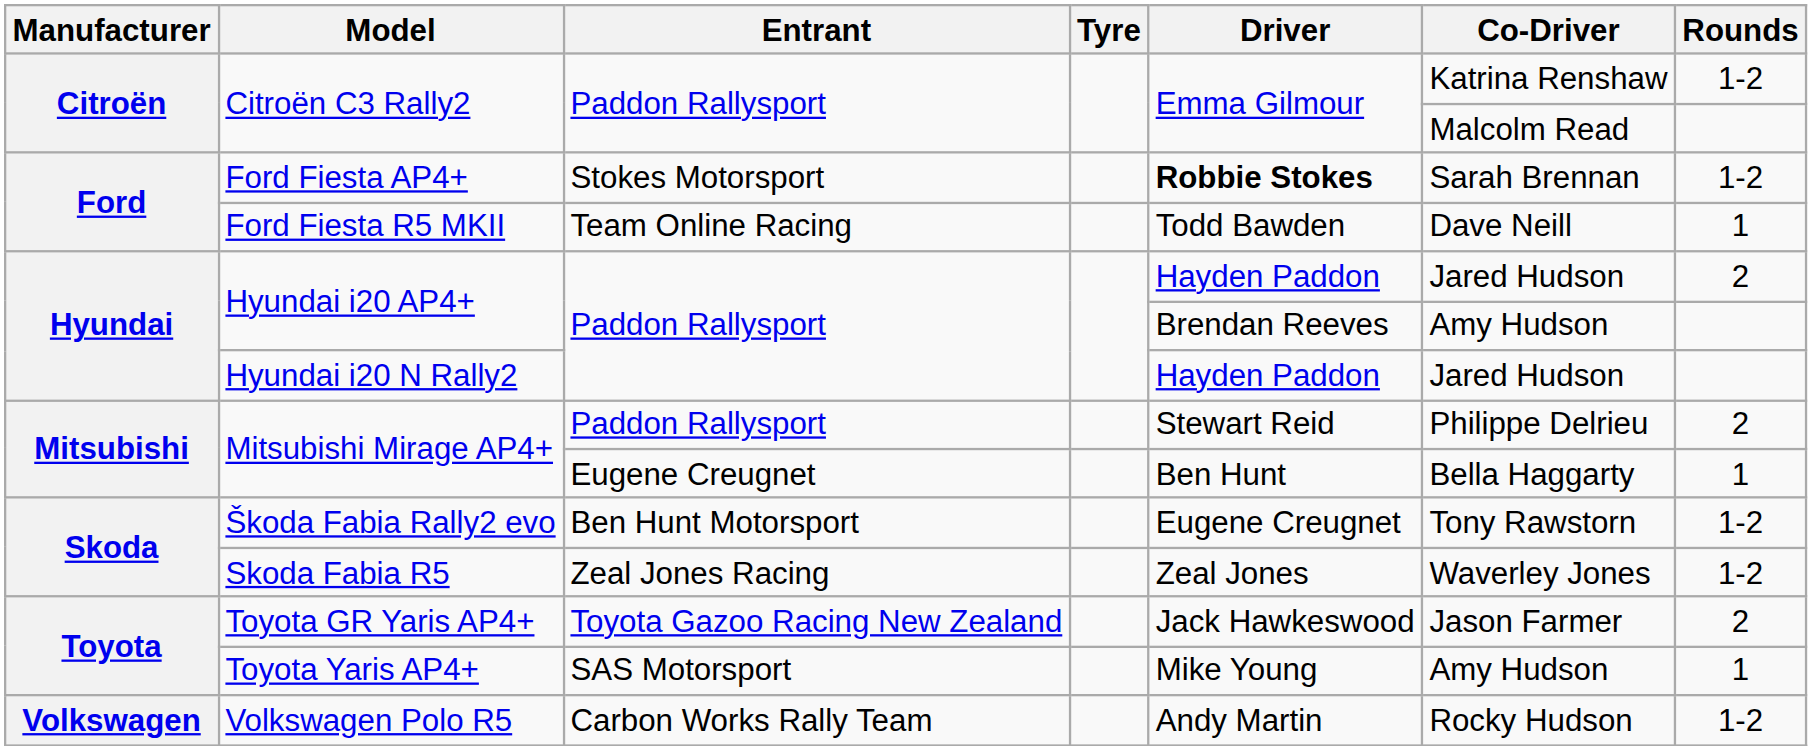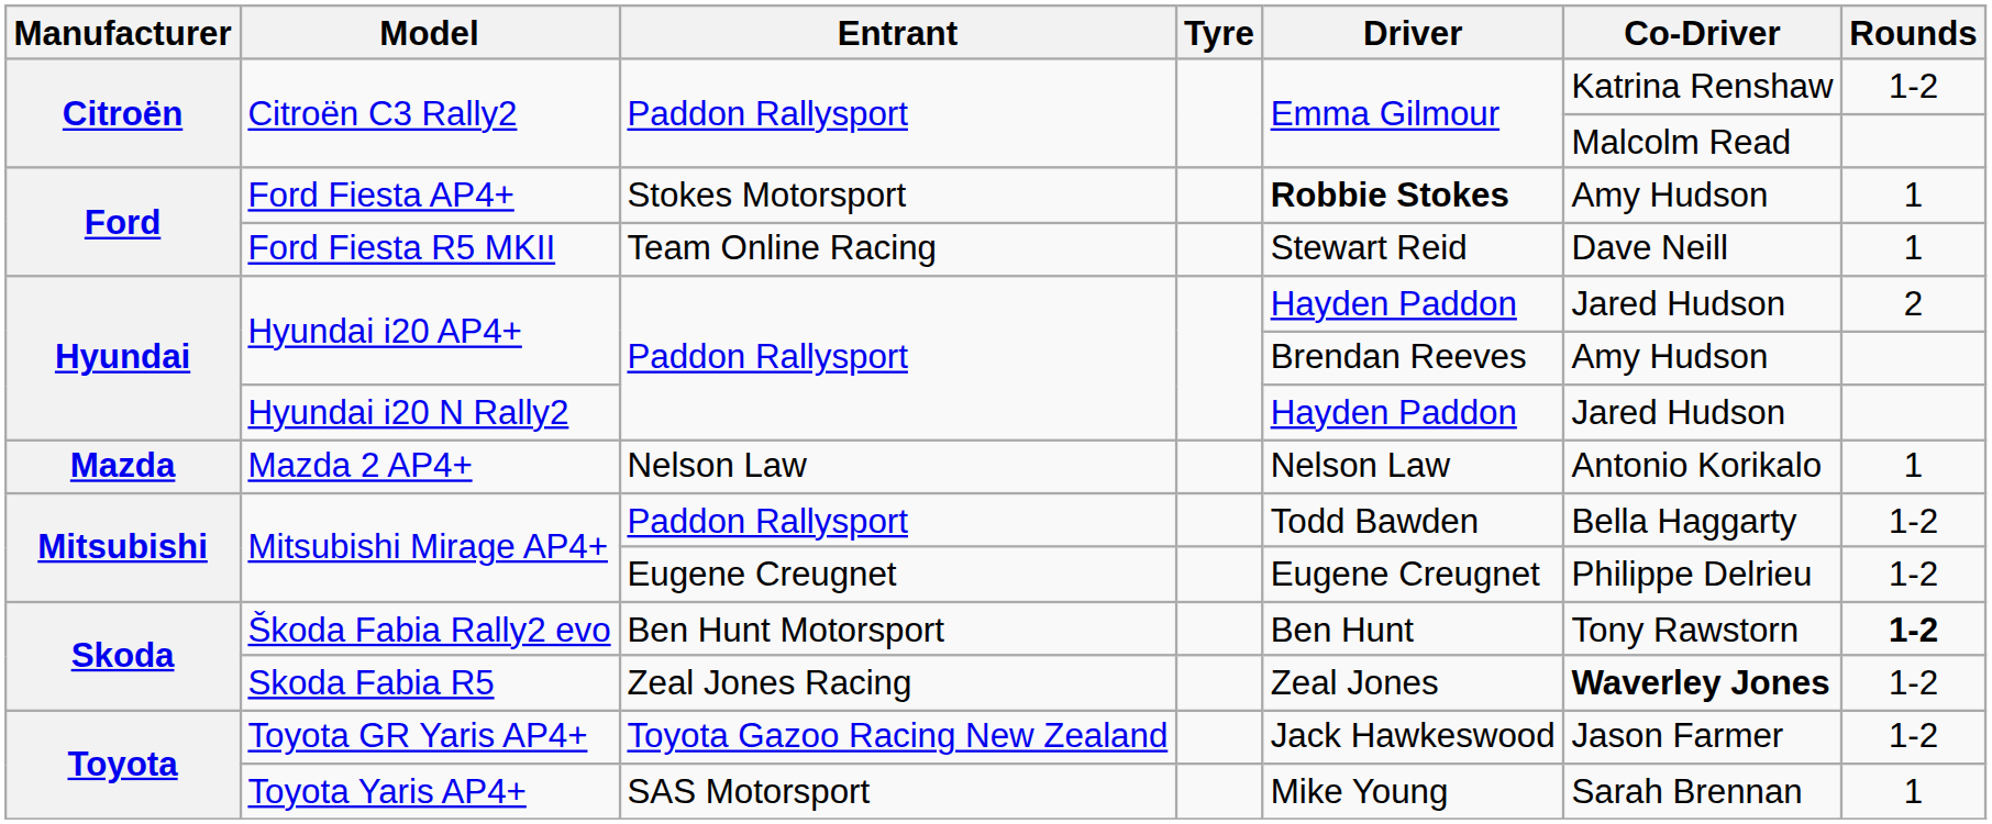Ford Fiesta AP4+ | Co-Driver: Sarah Brennan -> Amy Hudson
Ford Fiesta AP4+ | Rounds: 1-2 -> 1
Ford Fiesta R5 MKII | Driver: Todd Bawden -> Stewart Reid
+ row: Mazda | Mazda 2 AP4+ | Nelson Law | Nelson Law | Antonio Korikalo | 1
Mitsubishi Mirage AP4+ / Paddon Rallysport | Driver: Stewart Reid -> Todd Bawden
Mitsubishi Mirage AP4+ / Paddon Rallysport | Co-Driver: Philippe Delrieu -> Bella Haggarty
Mitsubishi Mirage AP4+ / Paddon Rallysport | Rounds: 2 -> 1-2
Mitsubishi Mirage AP4+ / Eugene Creugnet | Driver: Ben Hunt -> Eugene Creugnet
Mitsubishi Mirage AP4+ / Eugene Creugnet | Co-Driver: Bella Haggarty -> Philippe Delrieu
Mitsubishi Mirage AP4+ / Eugene Creugnet | Rounds: 1 -> 1-2
Škoda Fabia Rally2 evo | Driver: Eugene Creugnet -> Ben Hunt
Škoda Fabia Rally2 evo | Rounds: normal -> bold
Skoda Fabia R5 | Co-Driver: normal -> bold
Toyota GR Yaris AP4+ | Rounds: 2 -> 1-2
Toyota Yaris AP4+ | Co-Driver: Amy Hudson -> Sarah Brennan
- row: Volkswagen | Volkswagen Polo R5 | Carbon Works Rally Team | Andy Martin | Rocky Hudson | 1-2
